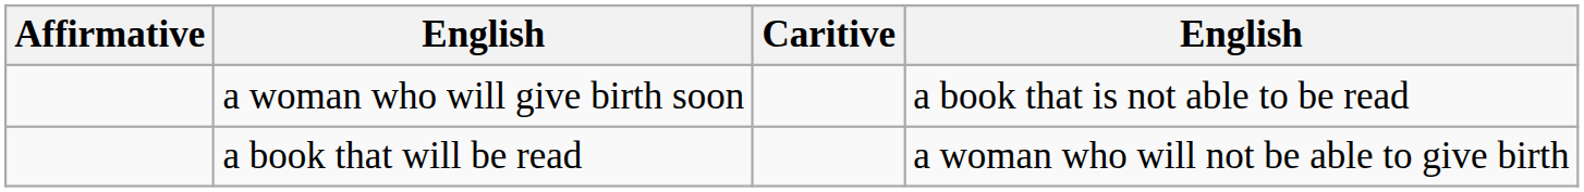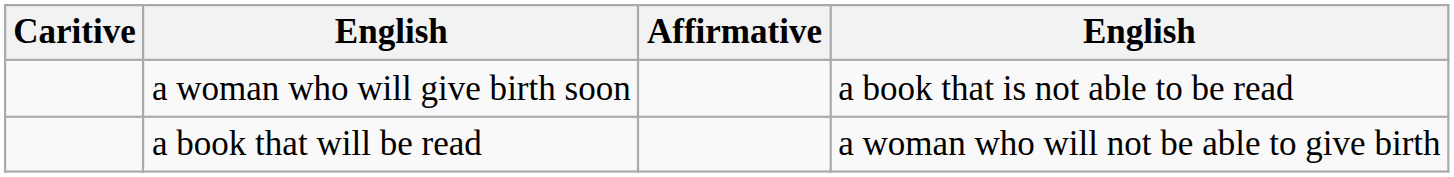columns swapped: Affirmative <-> Caritive
